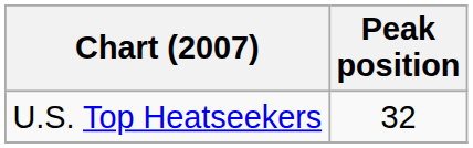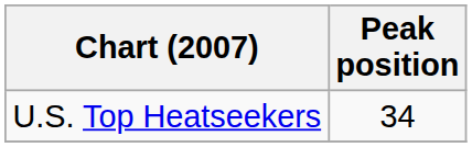U.S. Top Heatseekers | Peak position: 32 -> 34
